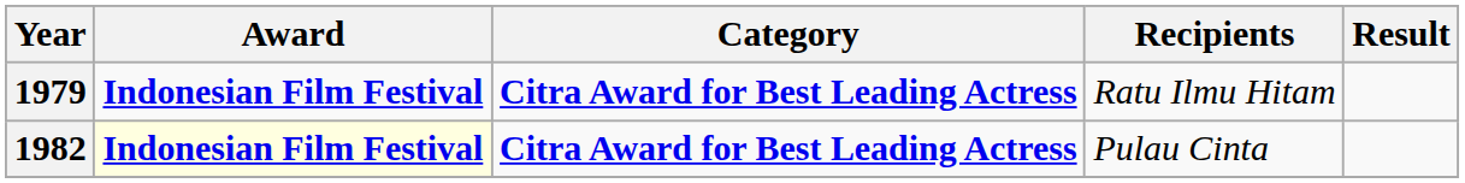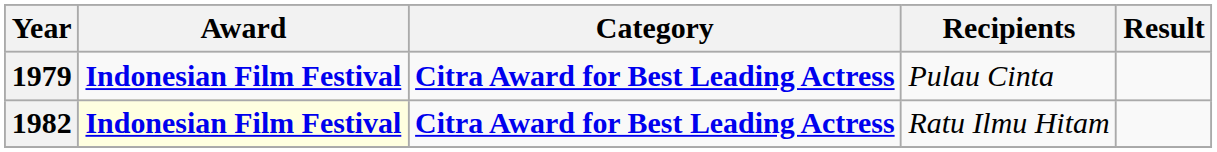1979 | Recipients: Ratu Ilmu Hitam -> Pulau Cinta
1982 | Recipients: Pulau Cinta -> Ratu Ilmu Hitam
